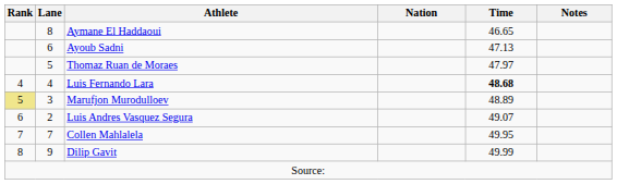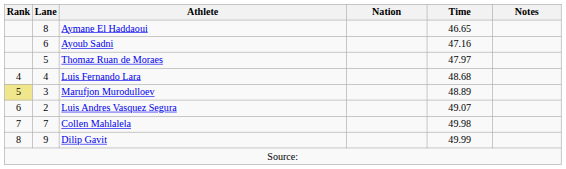Ayoub Sadni | Time: 47.13 -> 47.16
Luis Fernando Lara | Time: bold -> normal
Collen Mahlalela | Time: 49.95 -> 49.98
